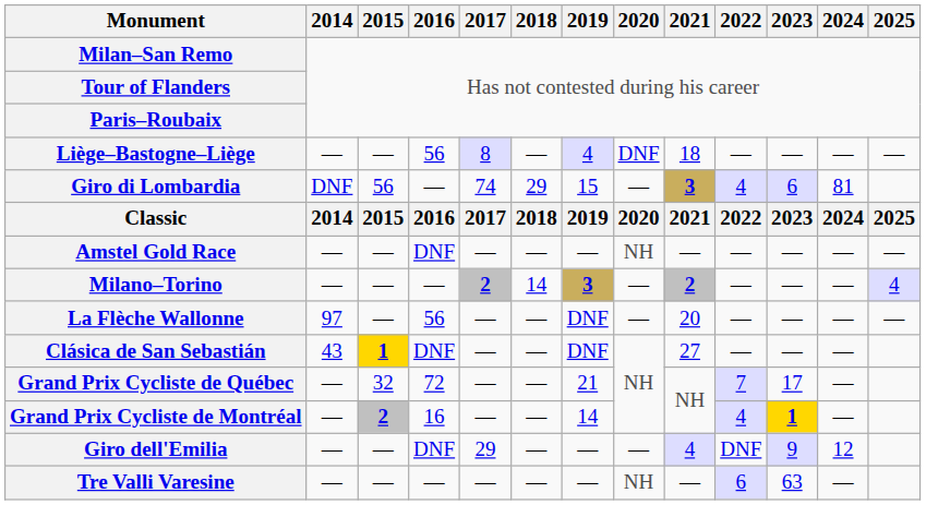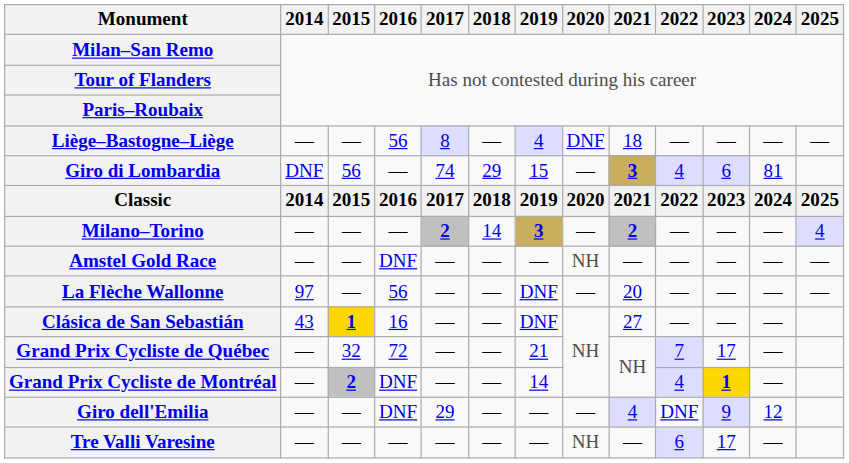rows swapped: Milano–Torino <-> Amstel Gold Race
Clásica de San Sebastián | 2016: DNF -> 16
Grand Prix Cycliste de Montréal | 2016: 16 -> DNF
Tre Valli Varesine | 2023: 63 -> 17
